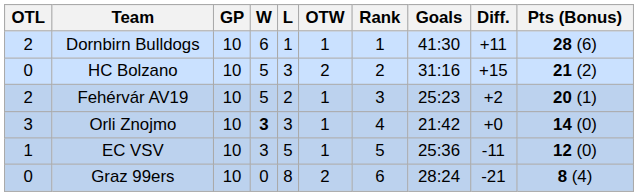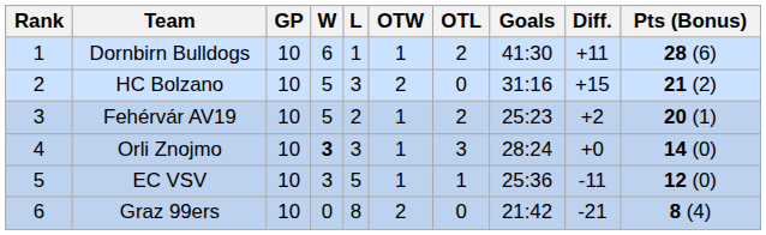columns swapped: Rank <-> OTL
Orli Znojmo | Goals: 21:42 -> 28:24
Graz 99ers | Goals: 28:24 -> 21:42
